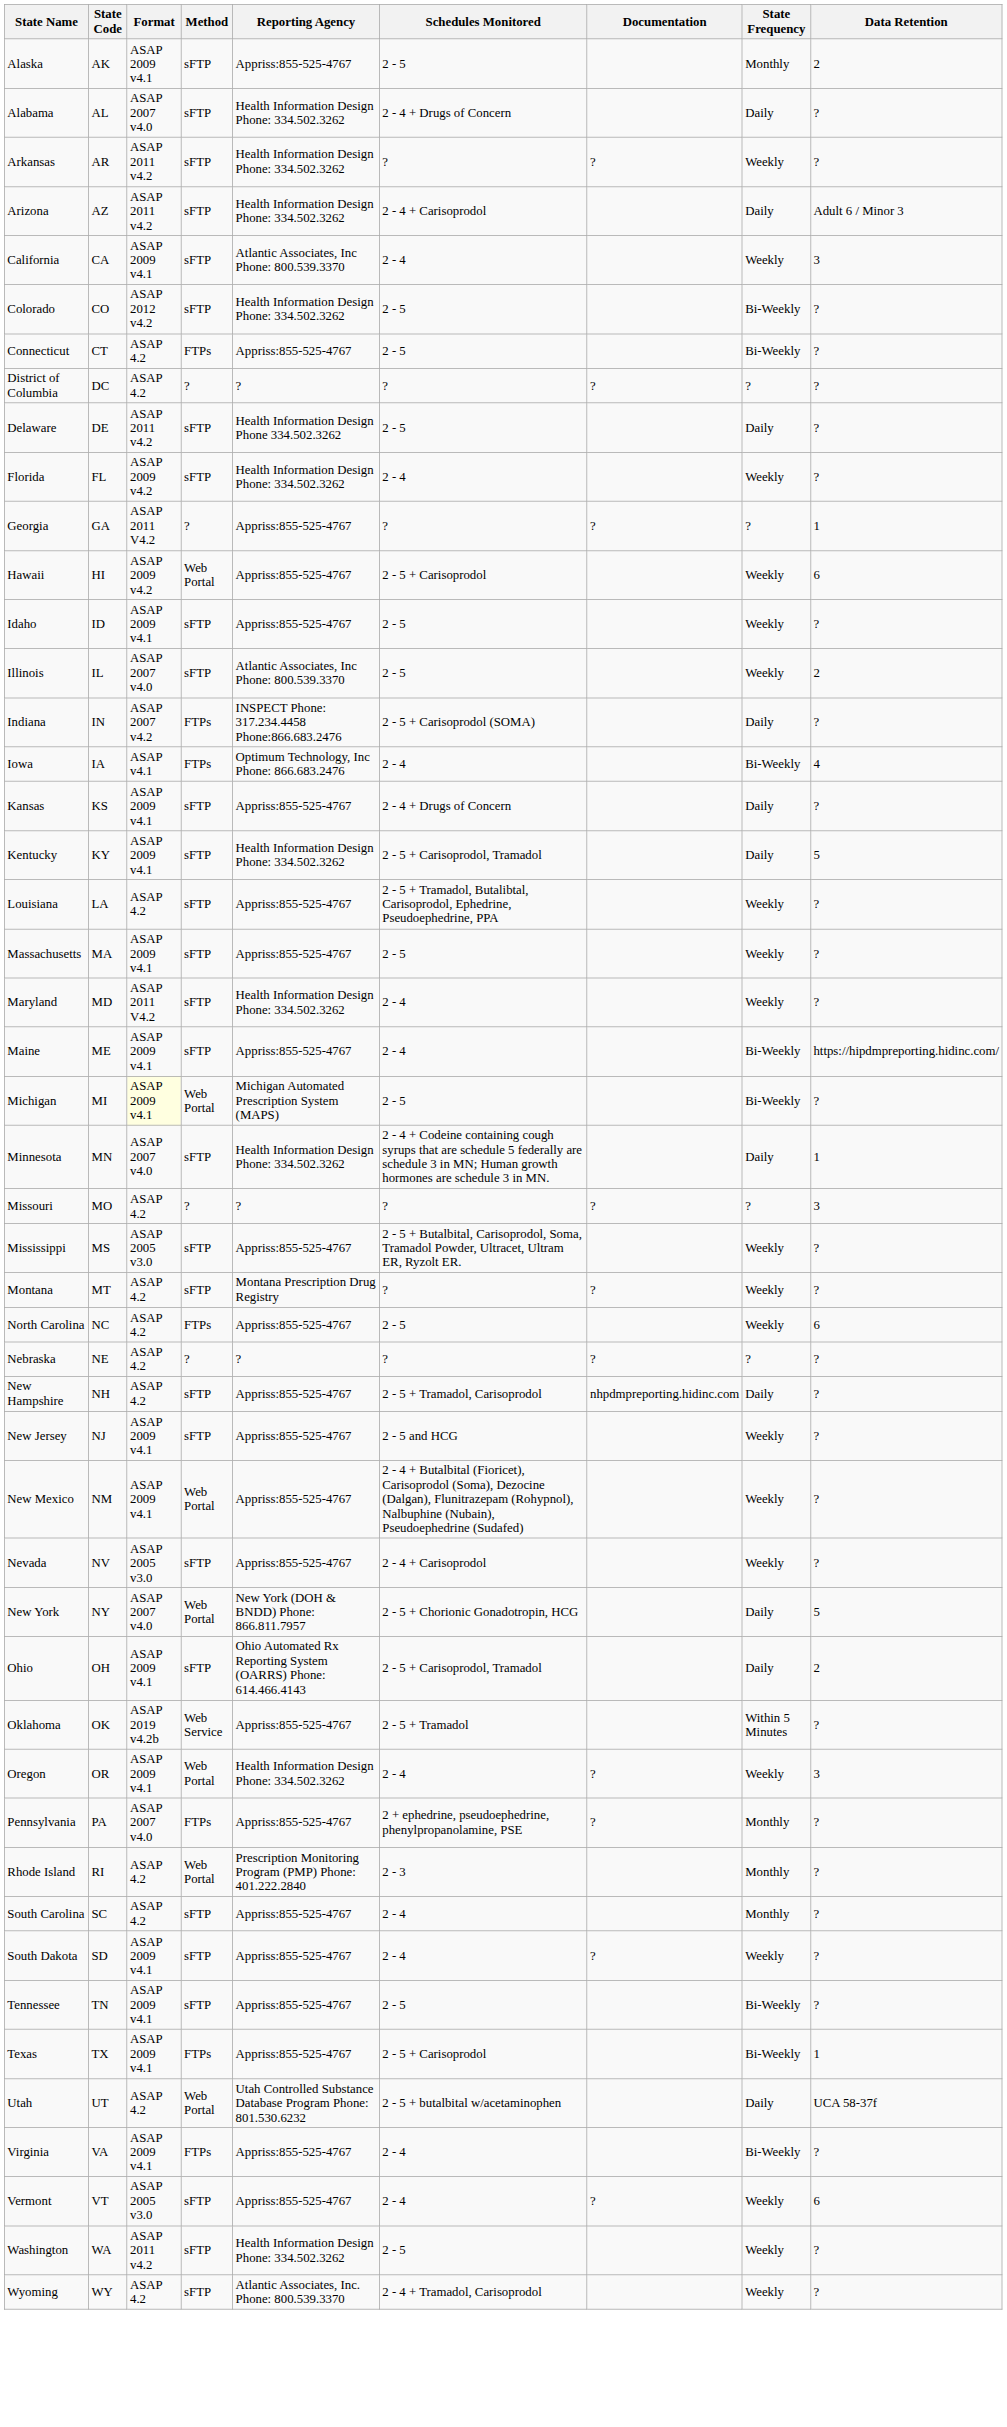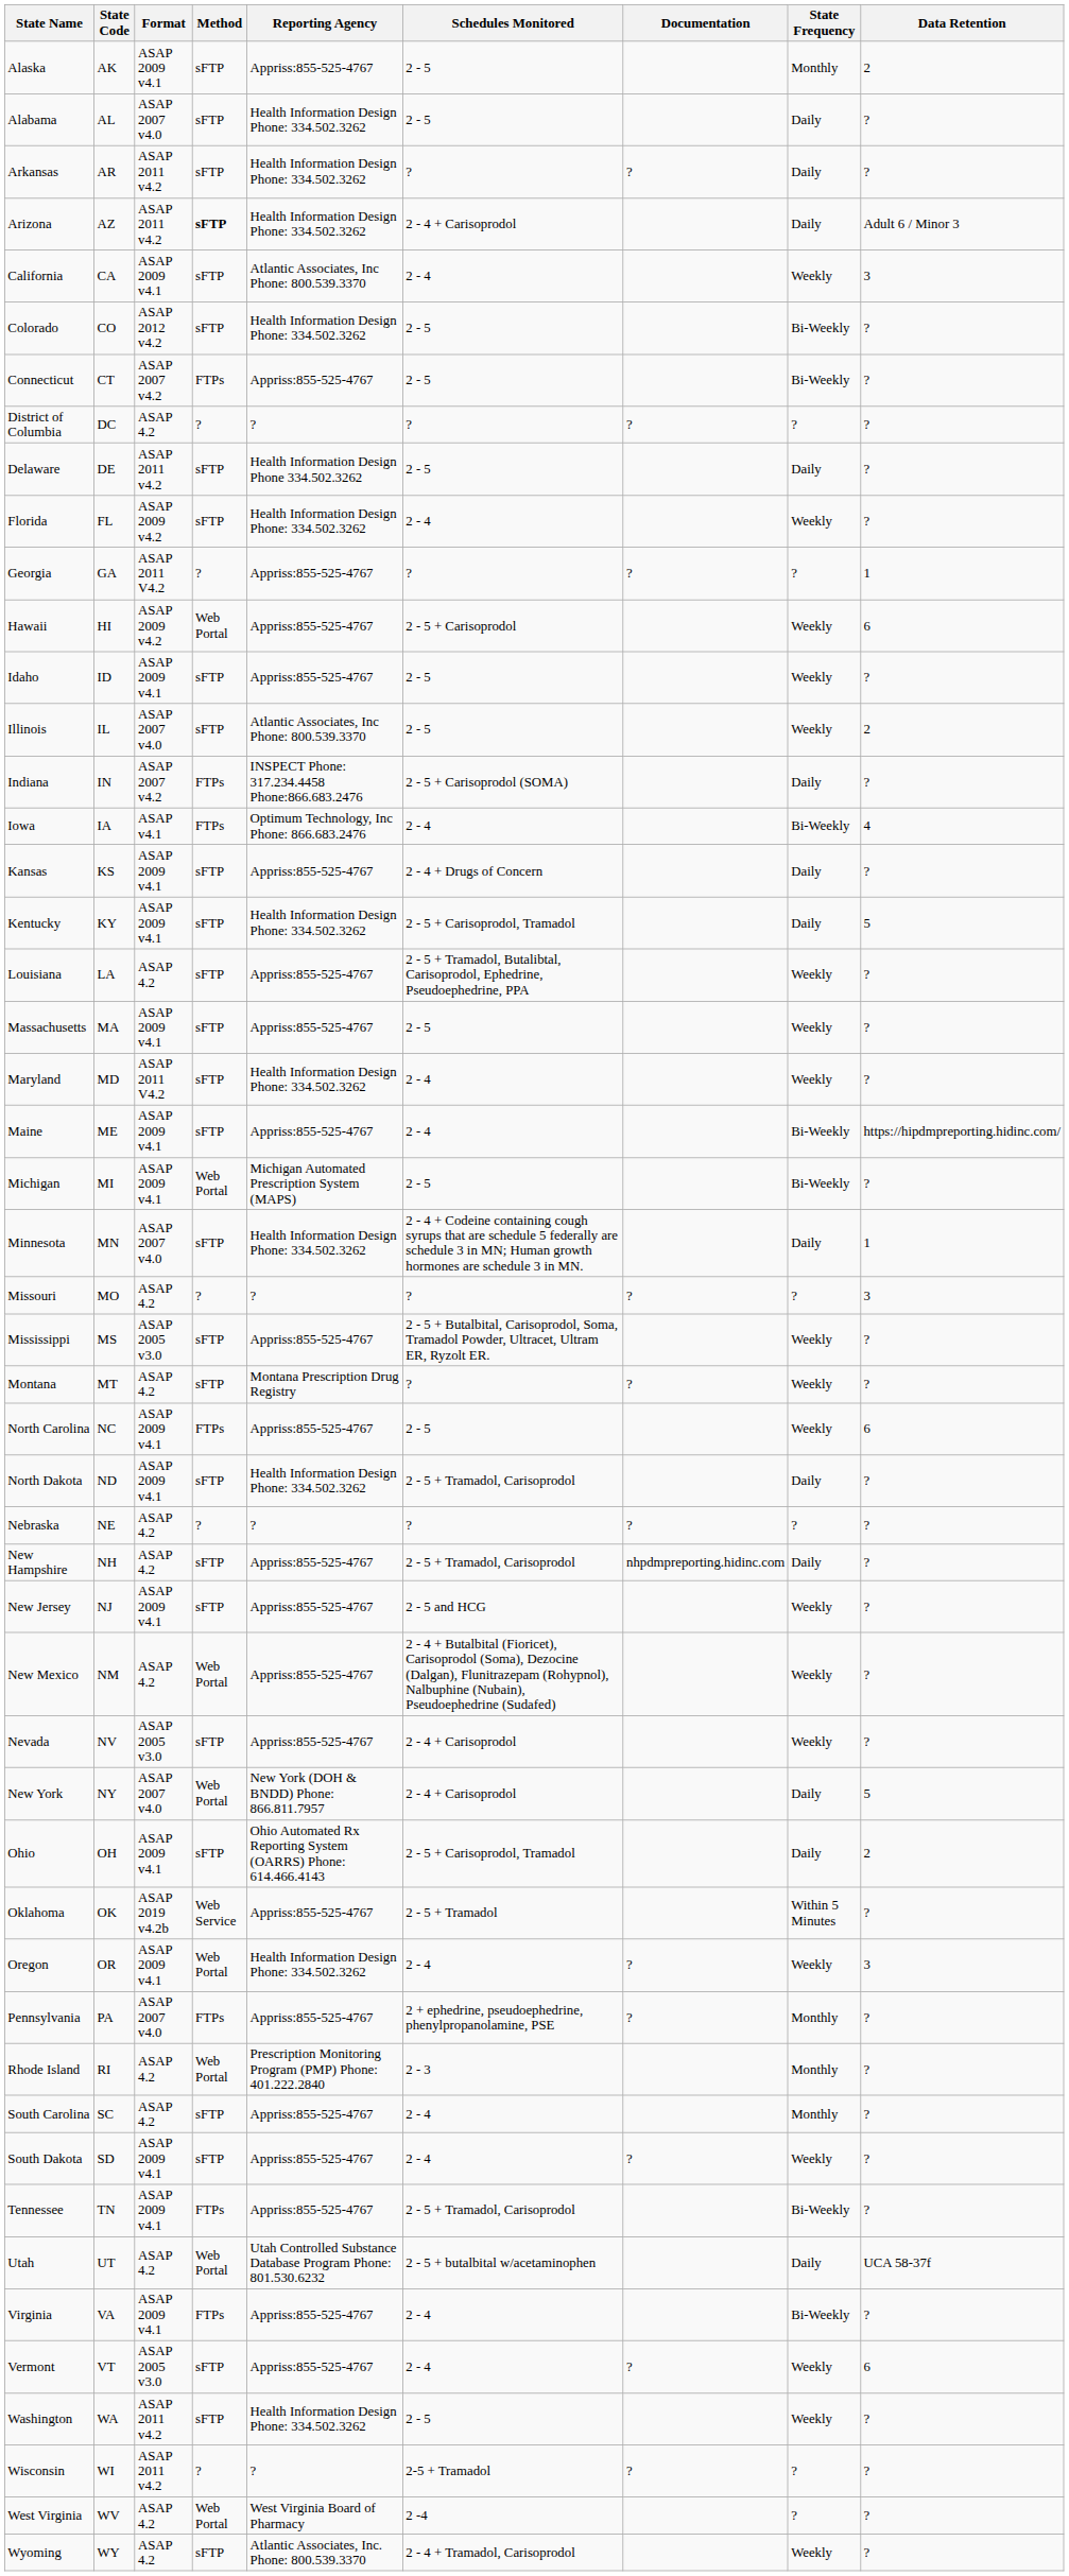Alabama | Schedules Monitored: 2 - 4 + Drugs of Concern -> 2 - 5
Arkansas | State Frequency: Weekly -> Daily
Arizona | Method: normal -> bold
Connecticut | Format: ASAP 4.2 -> ASAP 2007 v4.2
Michigan | Format: lightyellow background -> no background
North Carolina | Format: ASAP 4.2 -> ASAP 2009 v4.1
+ row: North Dakota | ND | ASAP 2009 v4.1 | sFTP | Health Information Design Phone: 334.502.3262 | 2 - 5 + Tramadol, Carisoprodol | Daily | ?
New Mexico | Format: ASAP 2009 v4.1 -> ASAP 4.2
New York | Schedules Monitored: 2 - 5 + Chorionic Gonadotropin, HCG -> 2 - 4 + Carisoprodol
Tennessee | Method: sFTP -> FTPs
Tennessee | Schedules Monitored: 2 - 5 -> 2 - 5 + Tramadol, Carisoprodol
- row: Texas | TX | ASAP 2009 v4.1 | FTPs | Appriss:855-525-4767 | 2 - 5 + Carisoprodol | Bi-Weekly | 1
+ row: Wisconsin | WI | ASAP 2011 v4.2 | ? | ? | 2-5 + Tramadol | ? | ? | ?
+ row: West Virginia | WV | ASAP 4.2 | Web Portal | West Virginia Board of Pharmacy | 2 -4 | ? | ?
